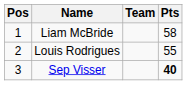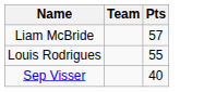- column: Pos | 1 | 2 | 3
Liam McBride | Pts: 58 -> 57
Sep Visser | Pts: bold -> normal
